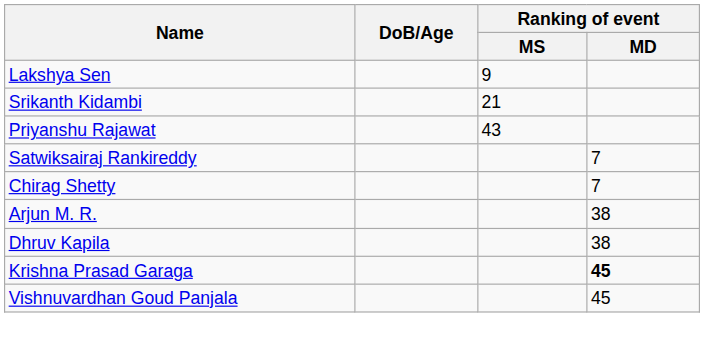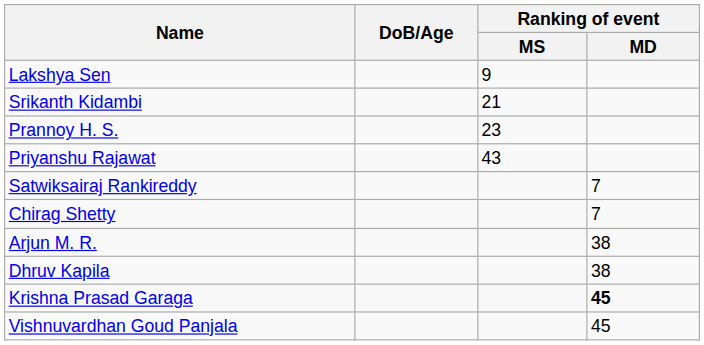+ row: Prannoy H. S. | 23
